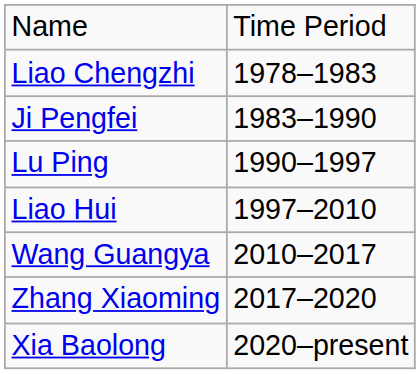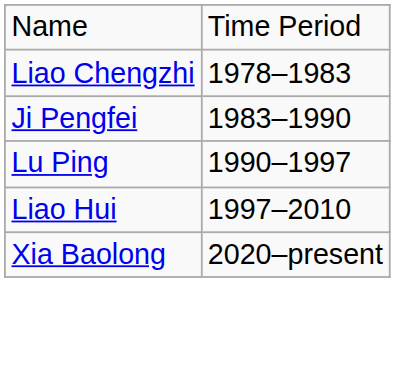- row: Wang Guangya | 2010–2017
- row: Zhang Xiaoming | 2017–2020
